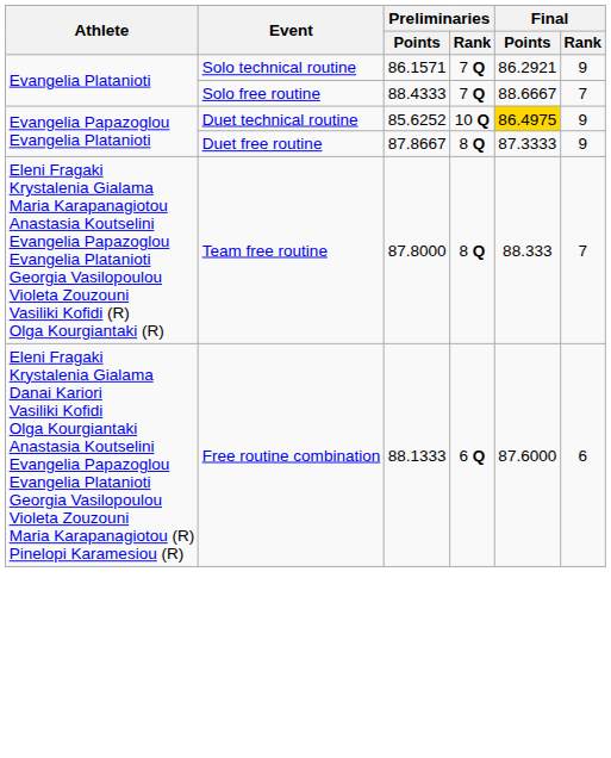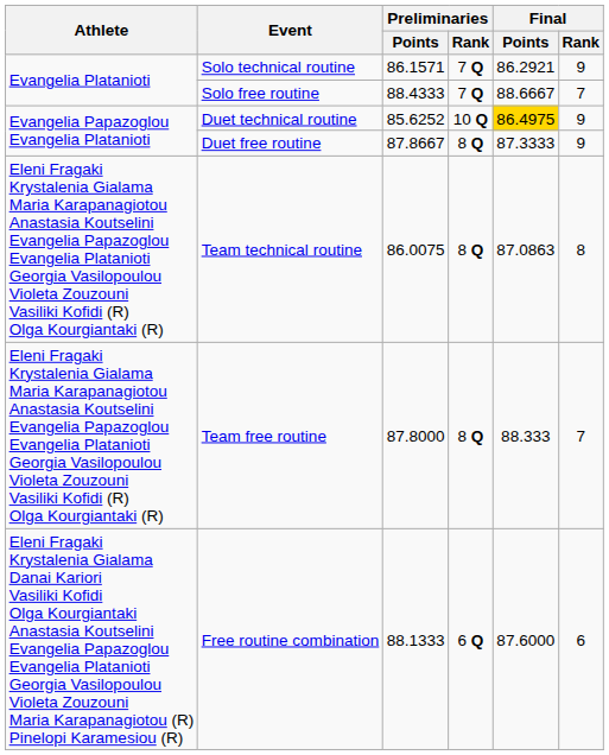+ row: Eleni Fragaki Krystalenia Gialama Maria Karapanagiotou Anastasia Koutselini Evangelia Papazoglou Evangelia Platanioti Georgia Vasilopoulou Violeta Zouzouni Vasiliki Kofidi (R) Olga Kourgiantaki (R) | Team technical routine | 86.0075 | 8 Q | 87.0863 | 8
